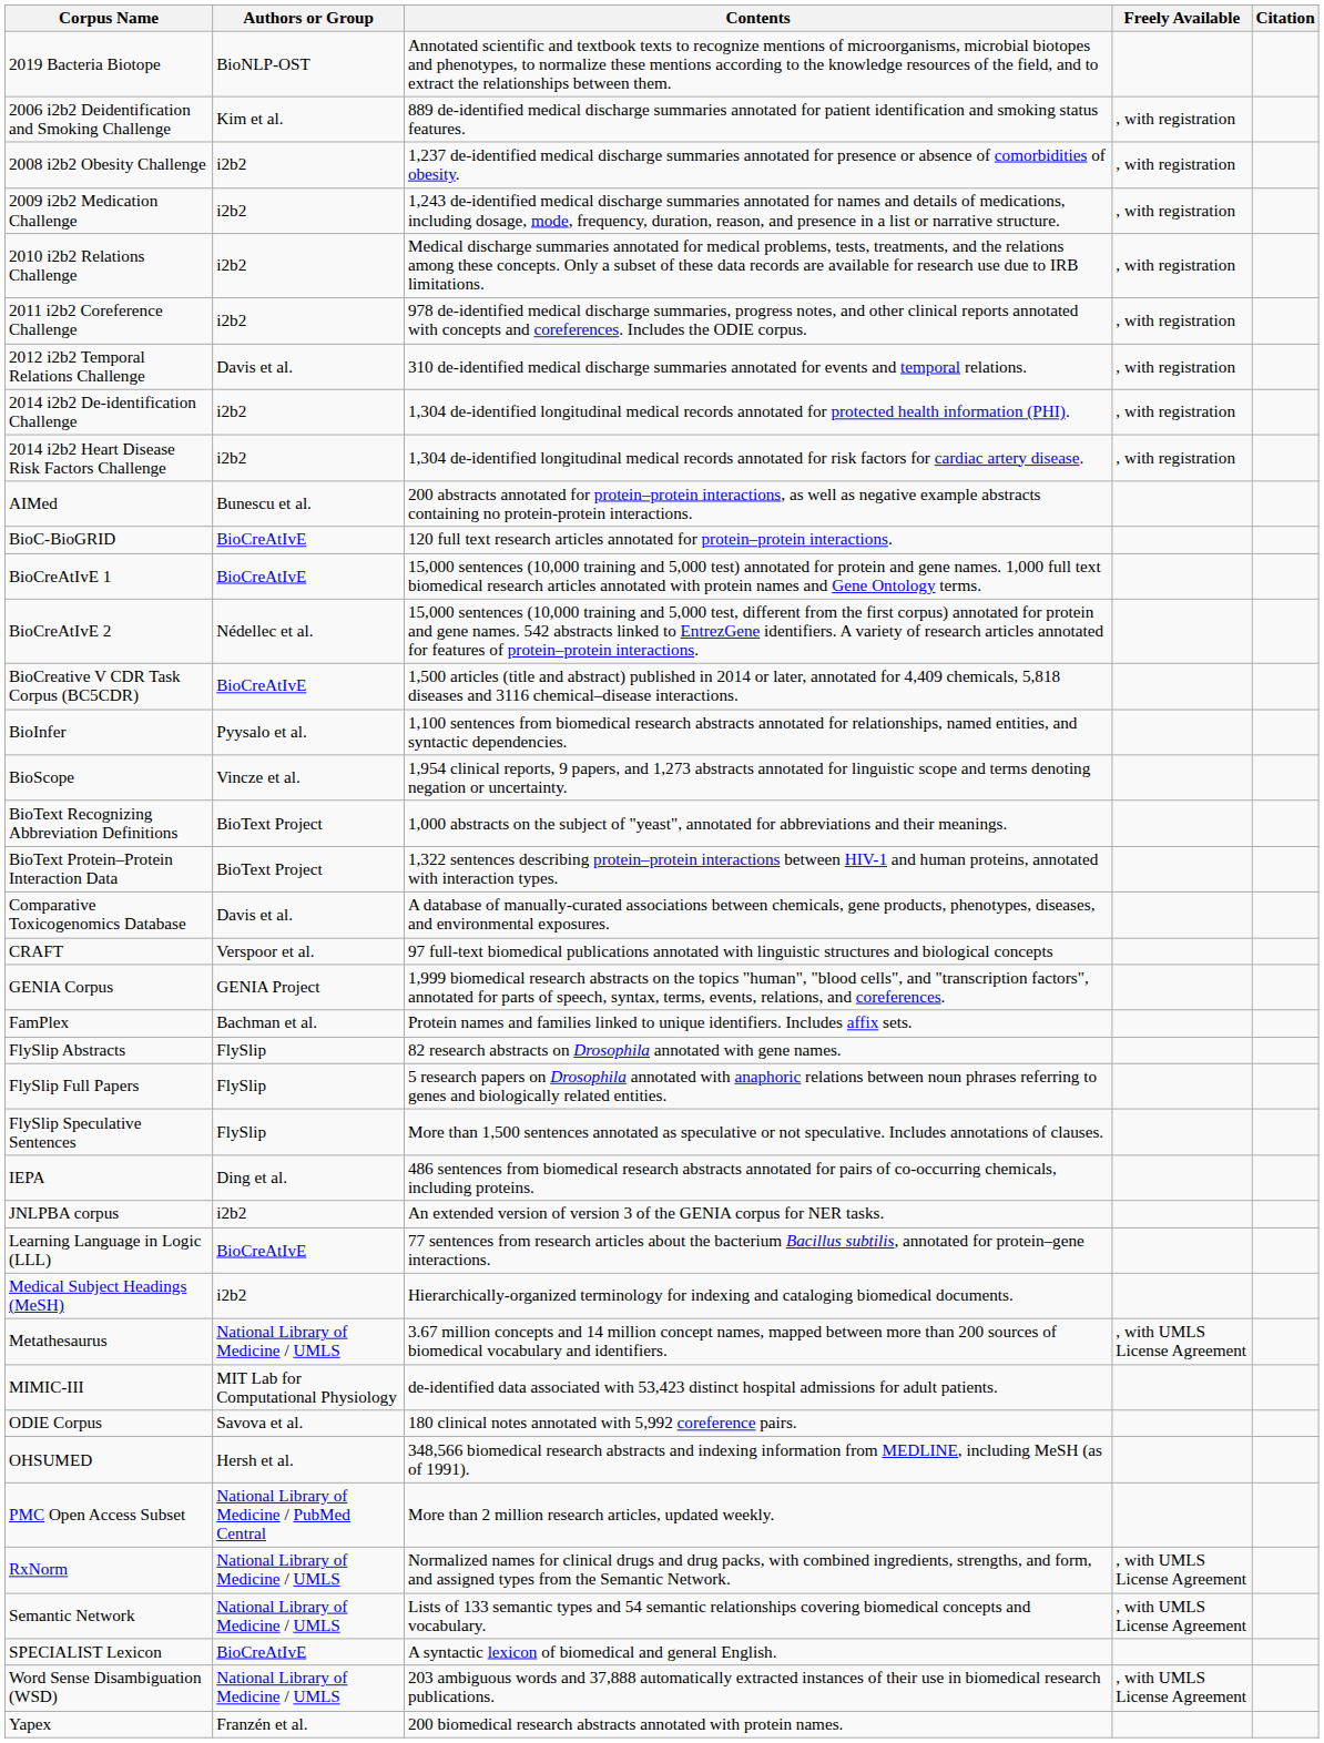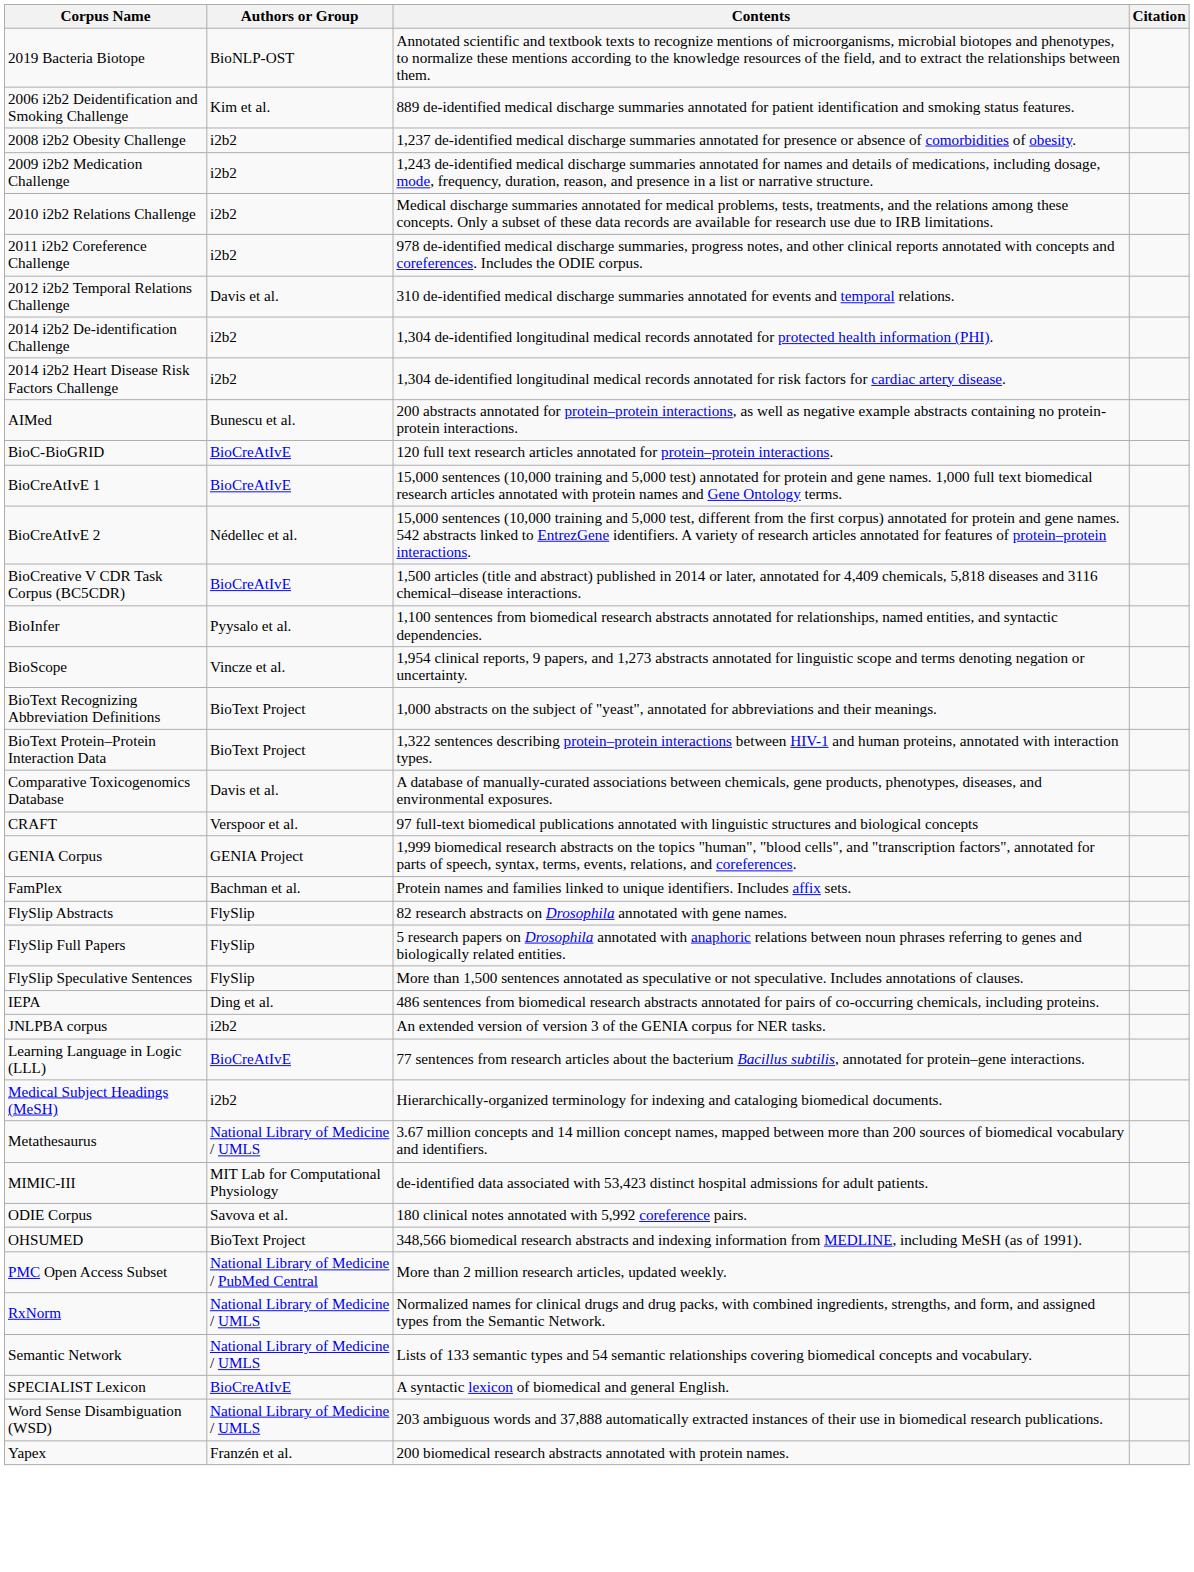- column: Freely Available | , with registration | , with registration | , with registration | , with registration | , with registration | , with registration | , with registration | , with registration | , with UMLS License Agreement | , with UMLS License Agreement | , with UMLS License Agreement | , with UMLS License Agreement
OHSUMED | Authors or Group: Hersh et al. -> BioText Project
